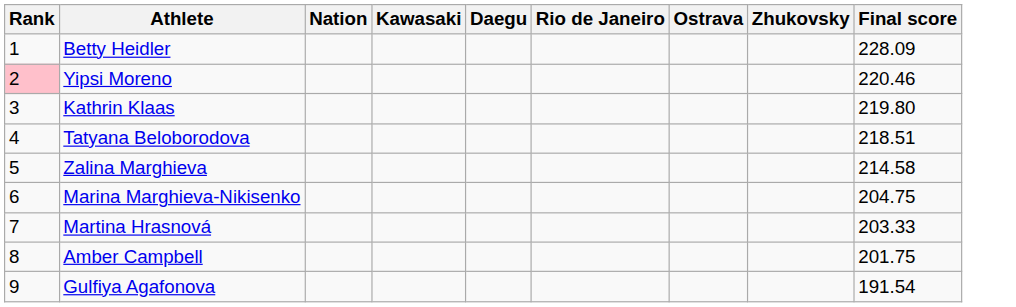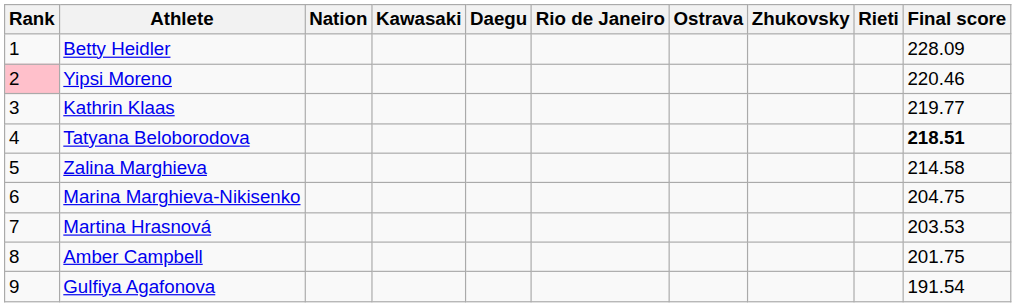+ column: Rieti
Kathrin Klaas | Final score: 219.80 -> 219.77
Tatyana Beloborodova | Final score: normal -> bold
Martina Hrasnová | Final score: 203.33 -> 203.53
